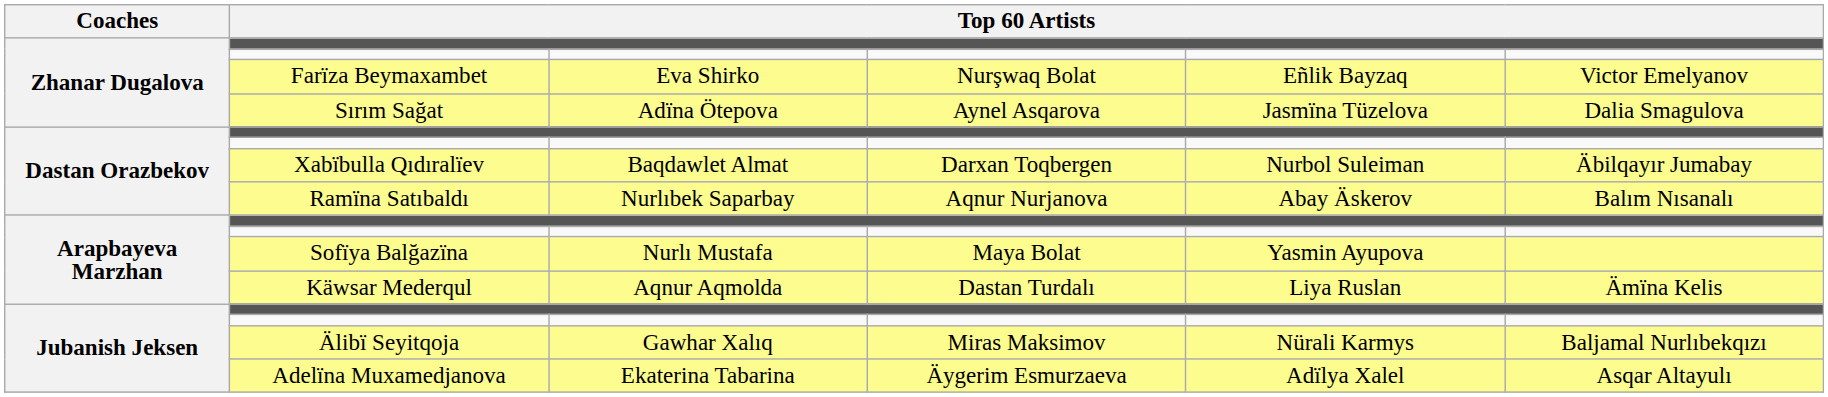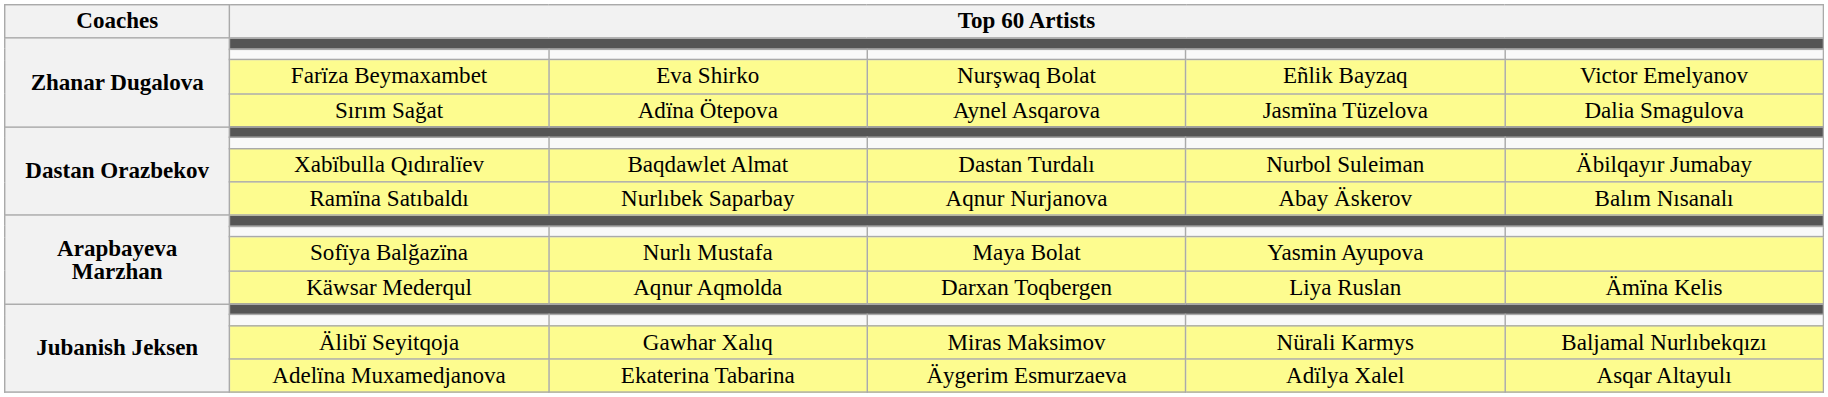Xabïbulla Qıdıralïev | column 4: Darxan Toqbergen -> Dastan Turdalı
Käwsar Mederqul | column 4: Dastan Turdalı -> Darxan Toqbergen
